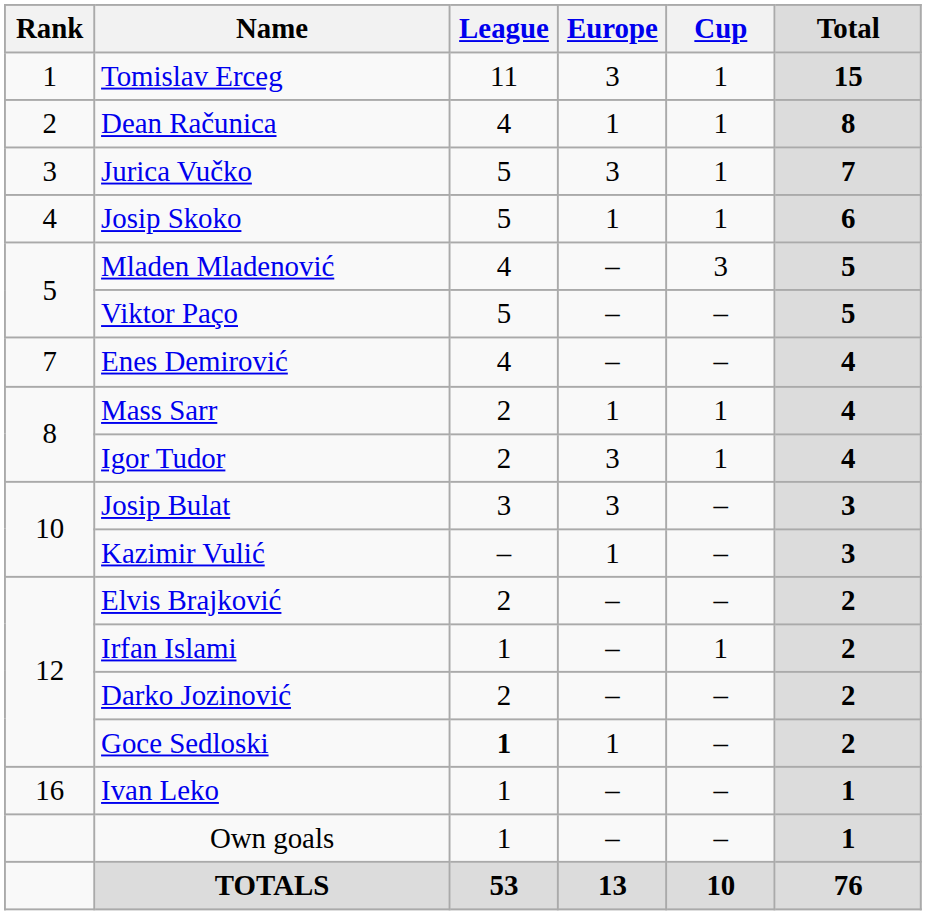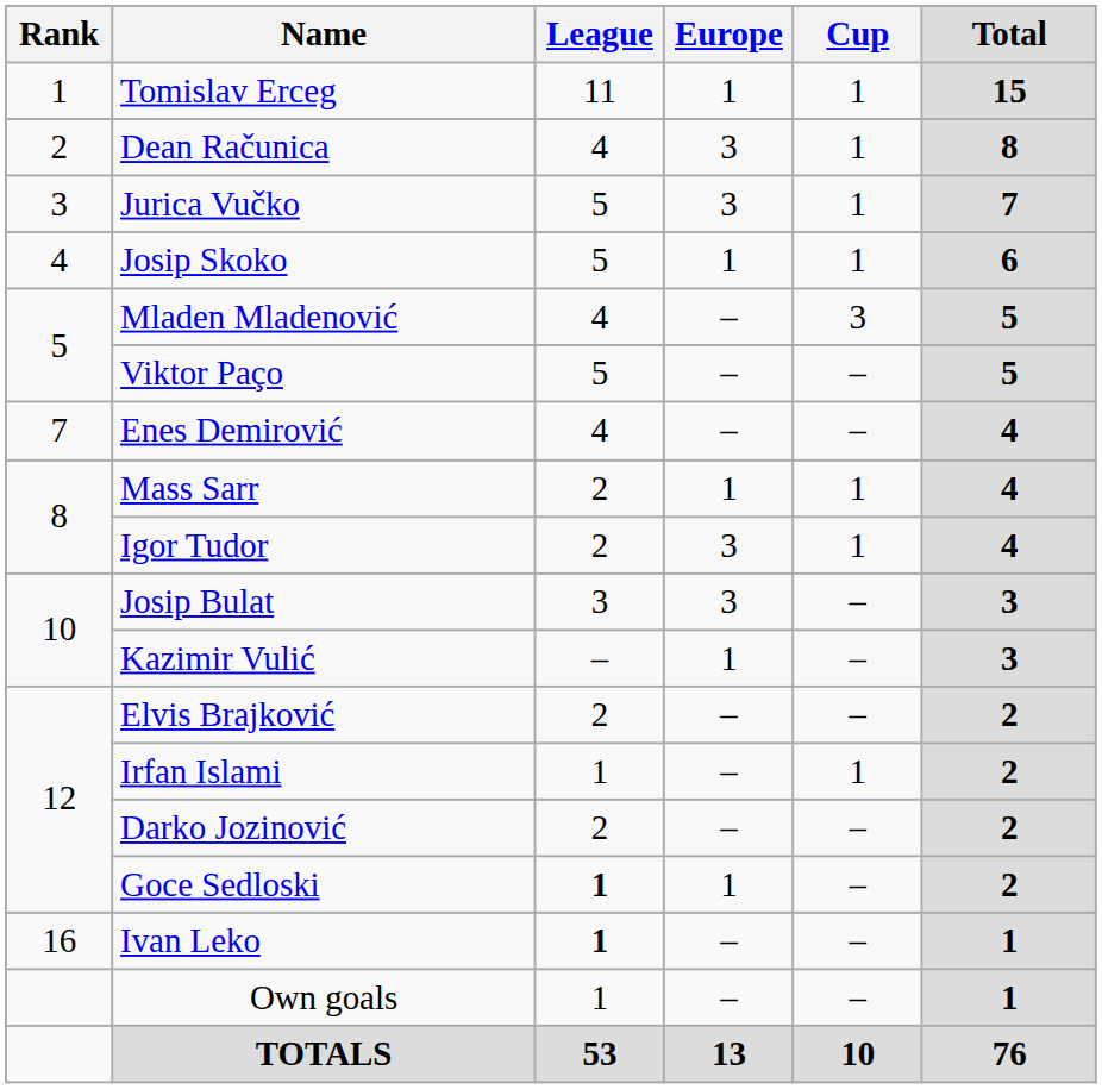Tomislav Erceg | Europe: 3 -> 1
Dean Računica | Europe: 1 -> 3
Ivan Leko | League: normal -> bold
